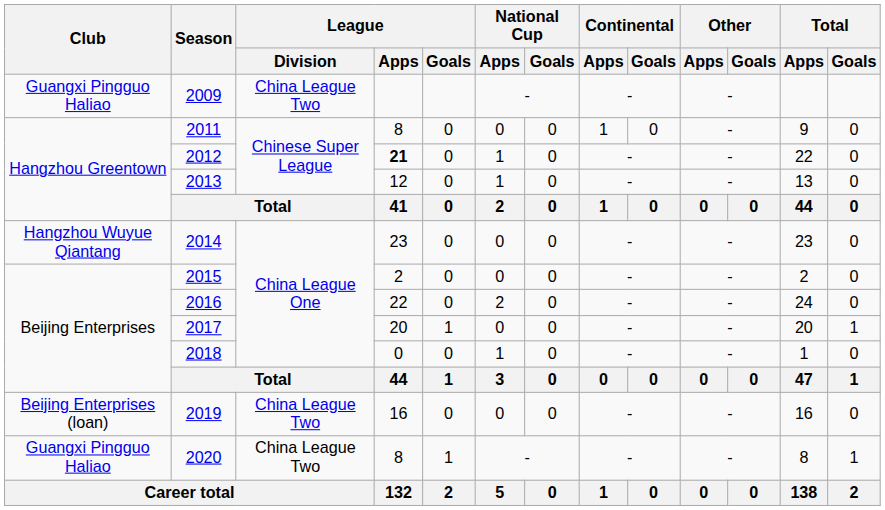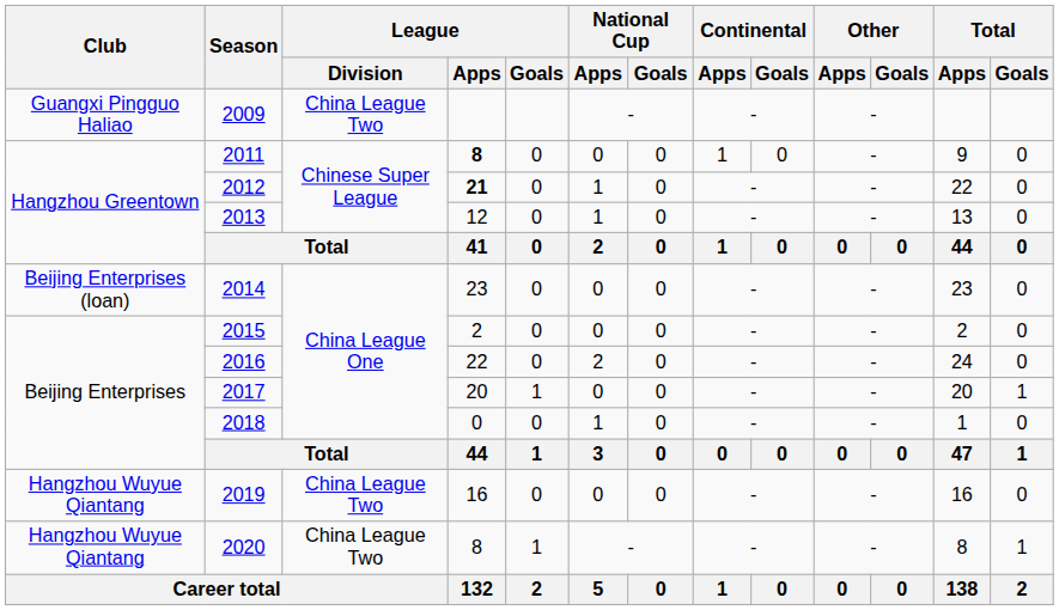2011 | League / Apps: normal -> bold
2014 | Club: Hangzhou Wuyue Qiantang -> Beijing Enterprises (loan)
2019 | Club: Beijing Enterprises (loan) -> Hangzhou Wuyue Qiantang
2020 | Club: Guangxi Pingguo Haliao -> Hangzhou Wuyue Qiantang
